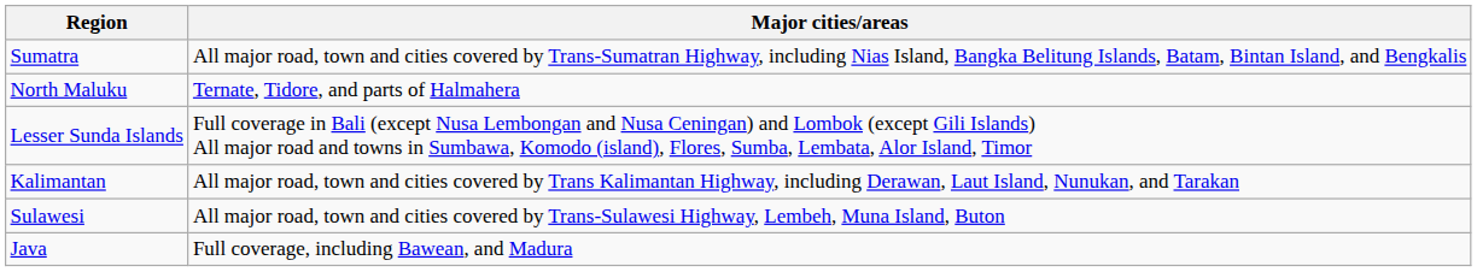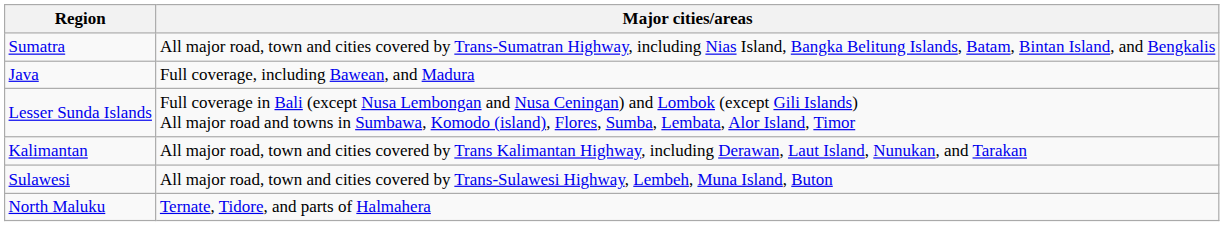rows swapped: Java <-> North Maluku
